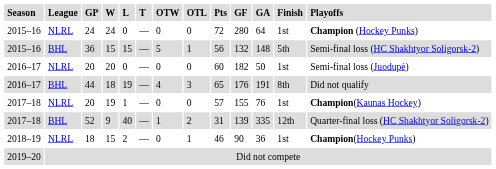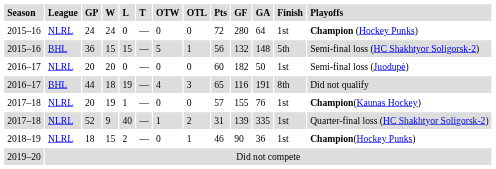44 | GF: 176 -> 116
52 | League: BHL -> NLRL
52 | Finish: 12th -> 1st
